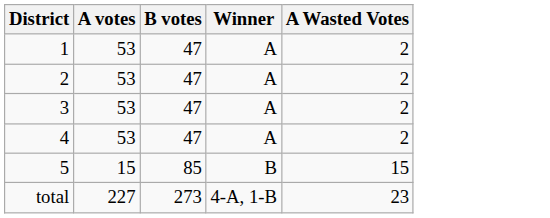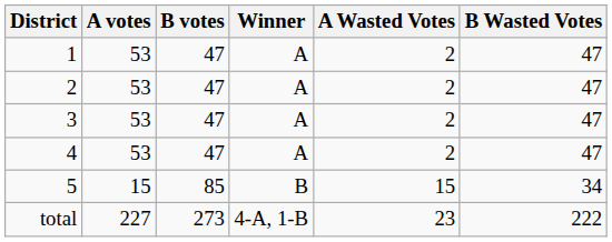+ column: B Wasted Votes | 47 | 47 | 47 | 47 | 34 | 222
